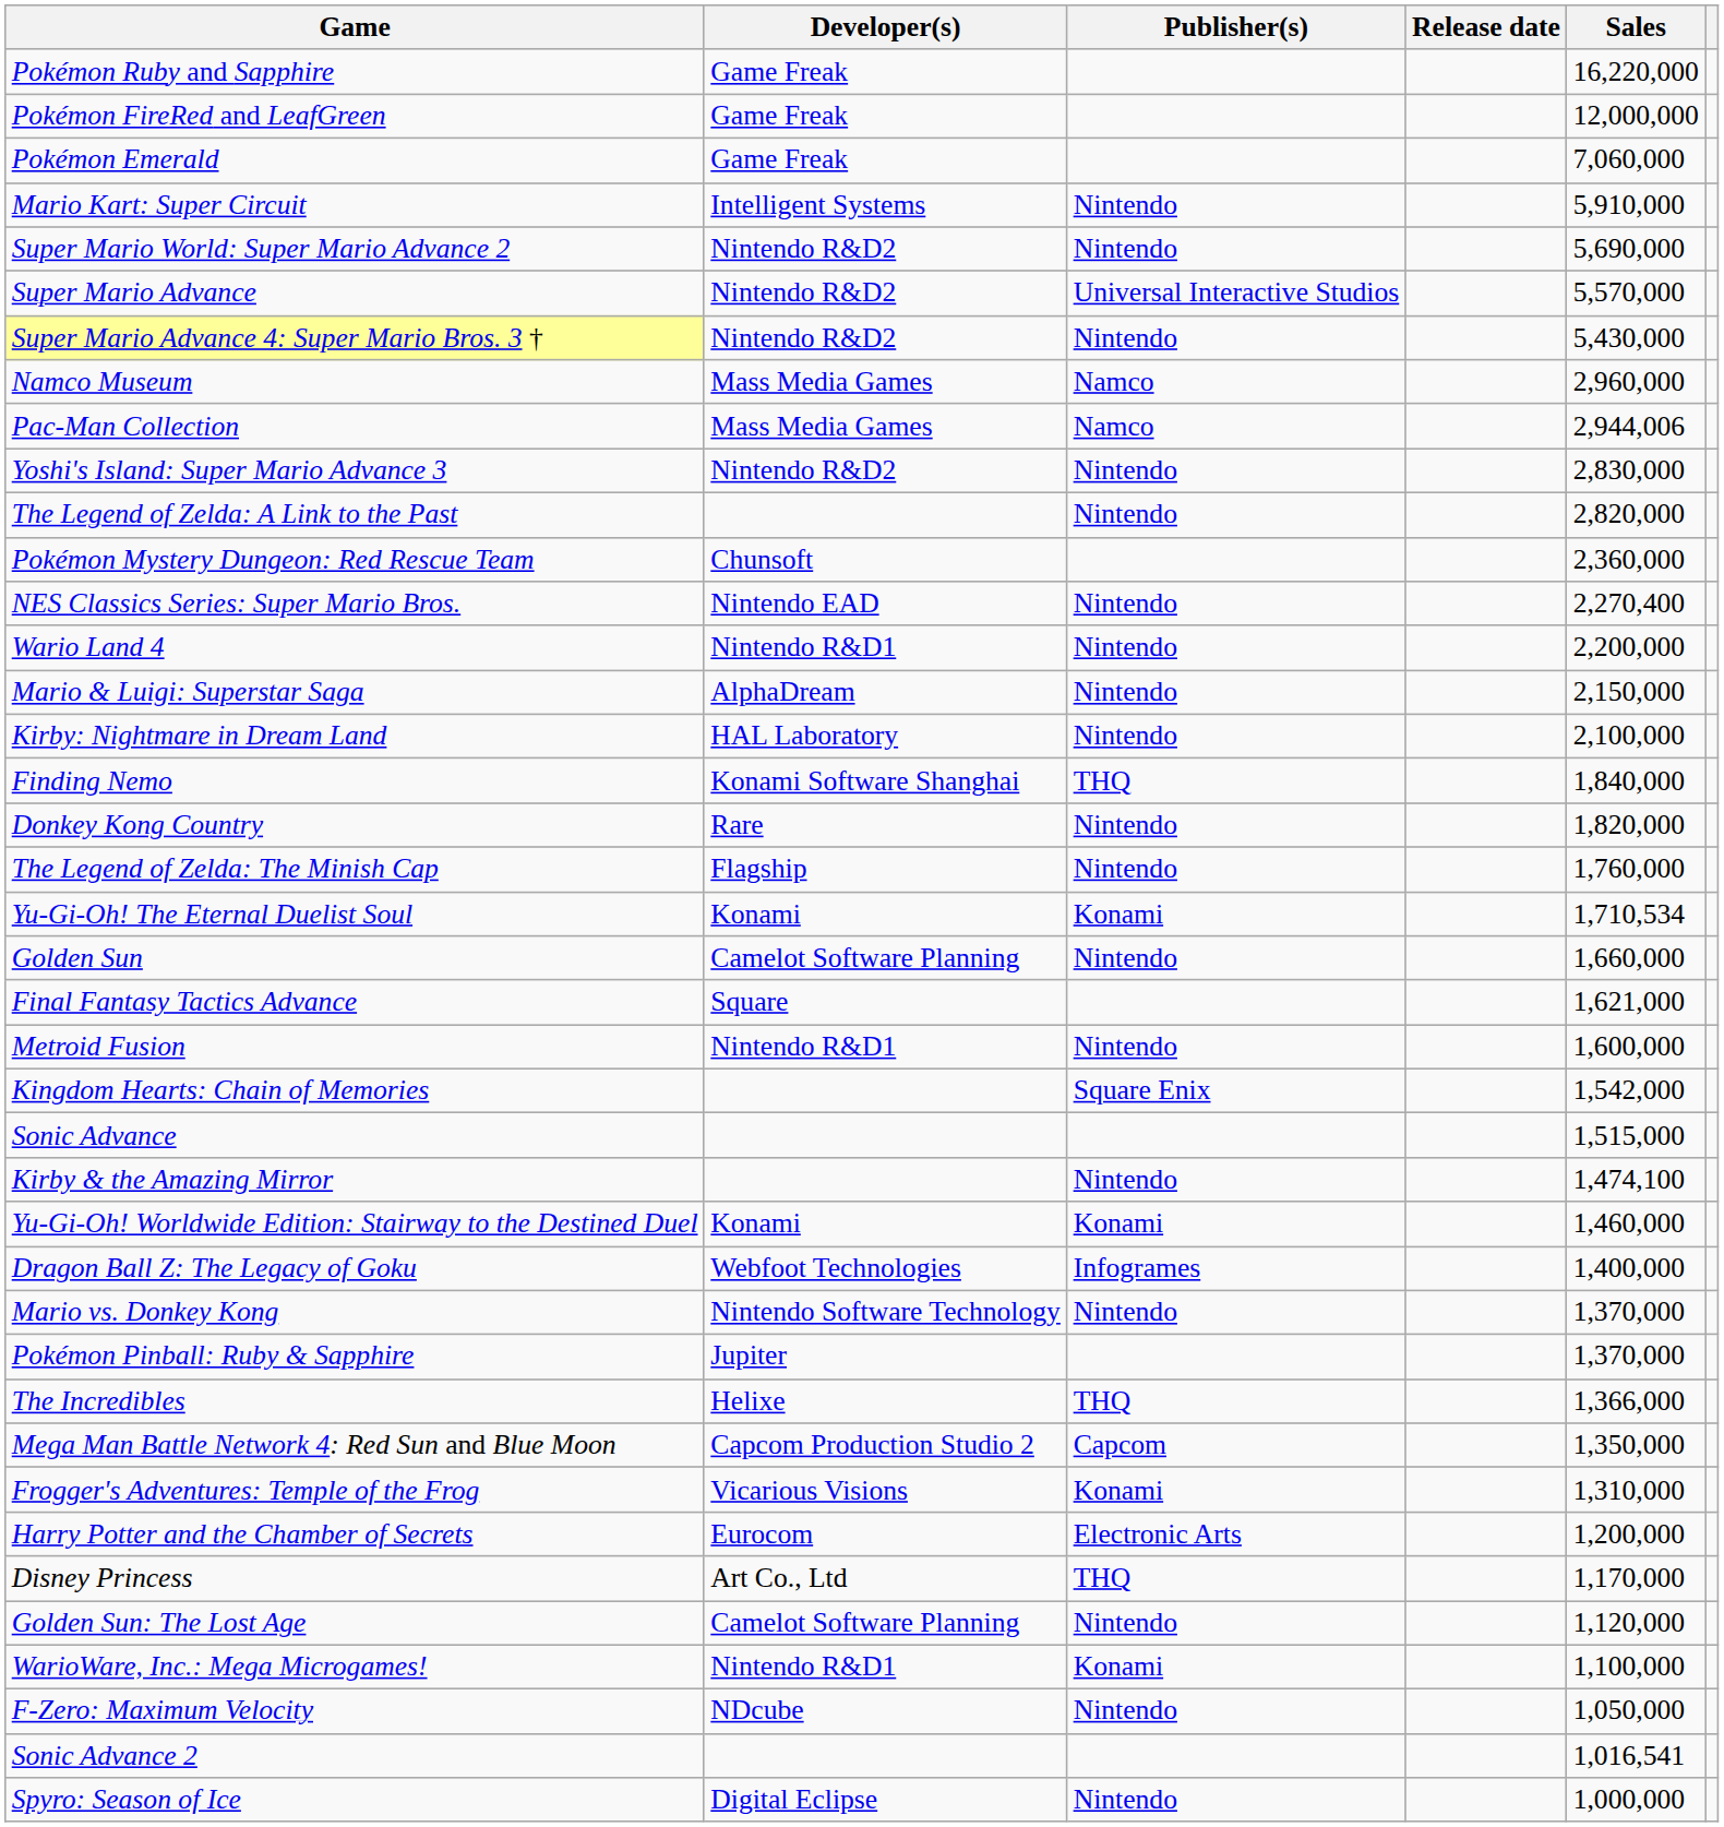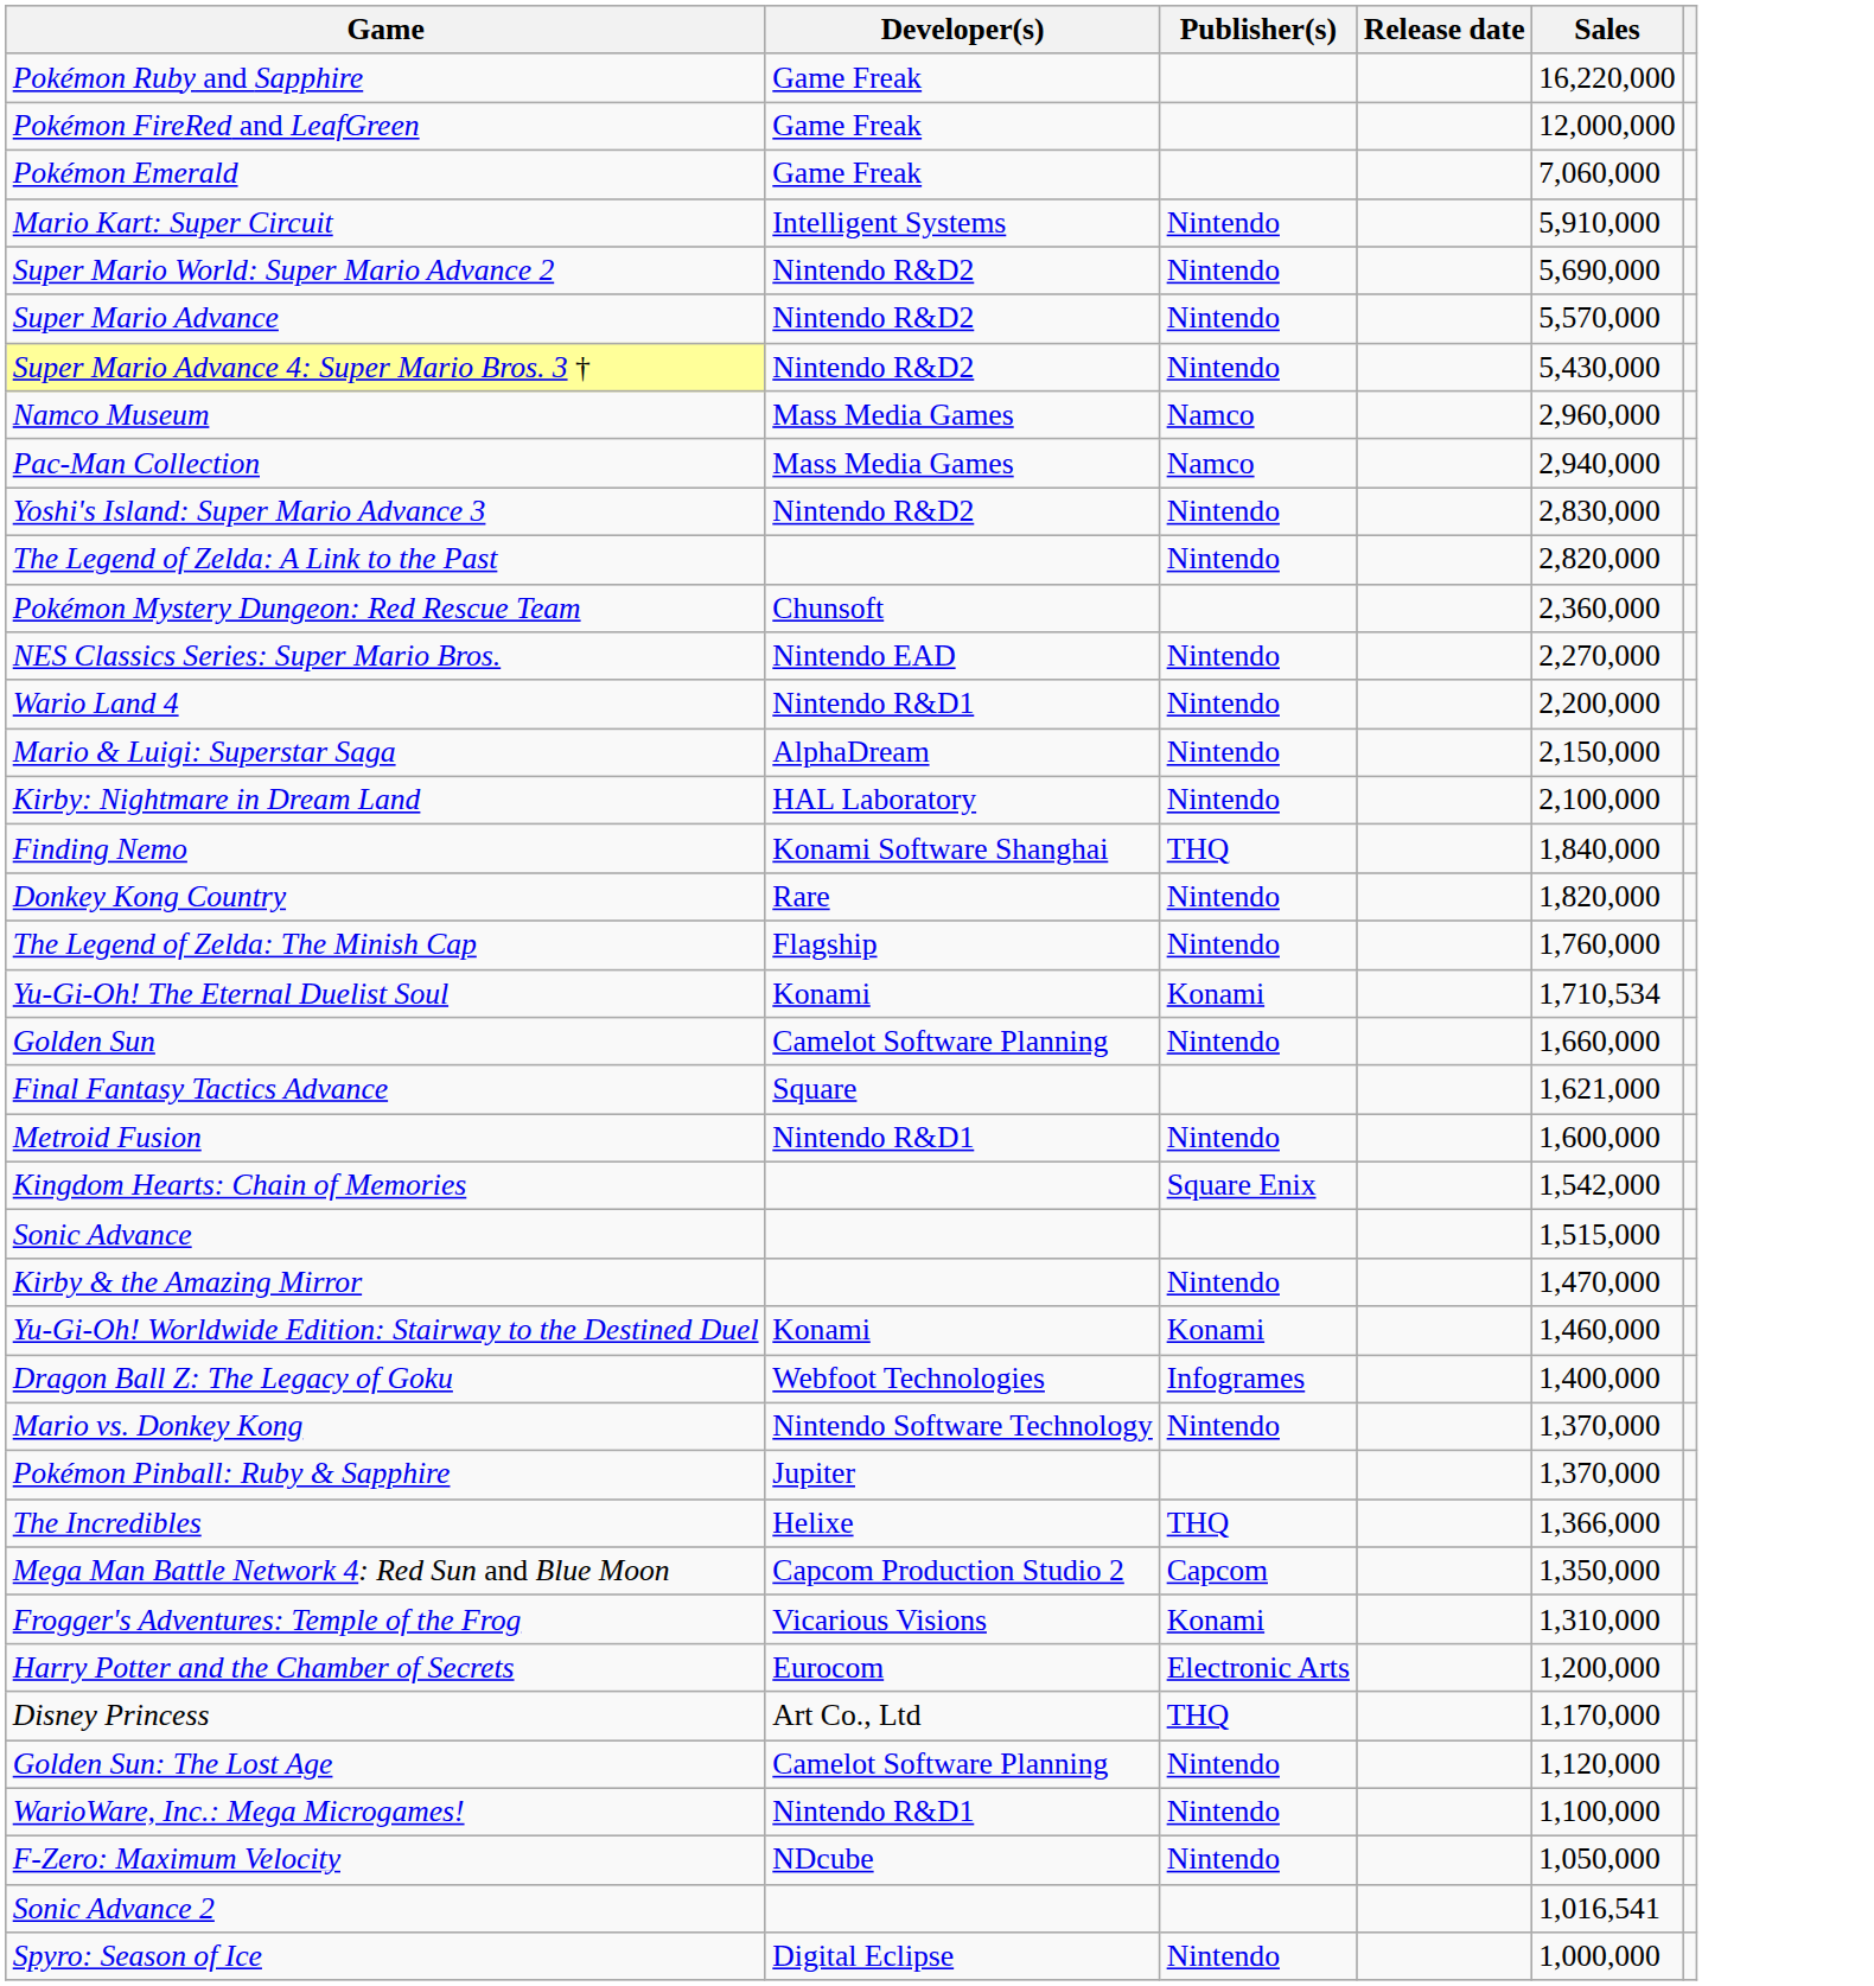Super Mario Advance | Publisher(s): Universal Interactive Studios -> Nintendo
Pac-Man Collection | Sales: 2,944,006 -> 2,940,000
NES Classics Series: Super Mario Bros. | Sales: 2,270,400 -> 2,270,000
Kirby & the Amazing Mirror | Sales: 1,474,100 -> 1,470,000
WarioWare, Inc.: Mega Microgames! | Publisher(s): Konami -> Nintendo
